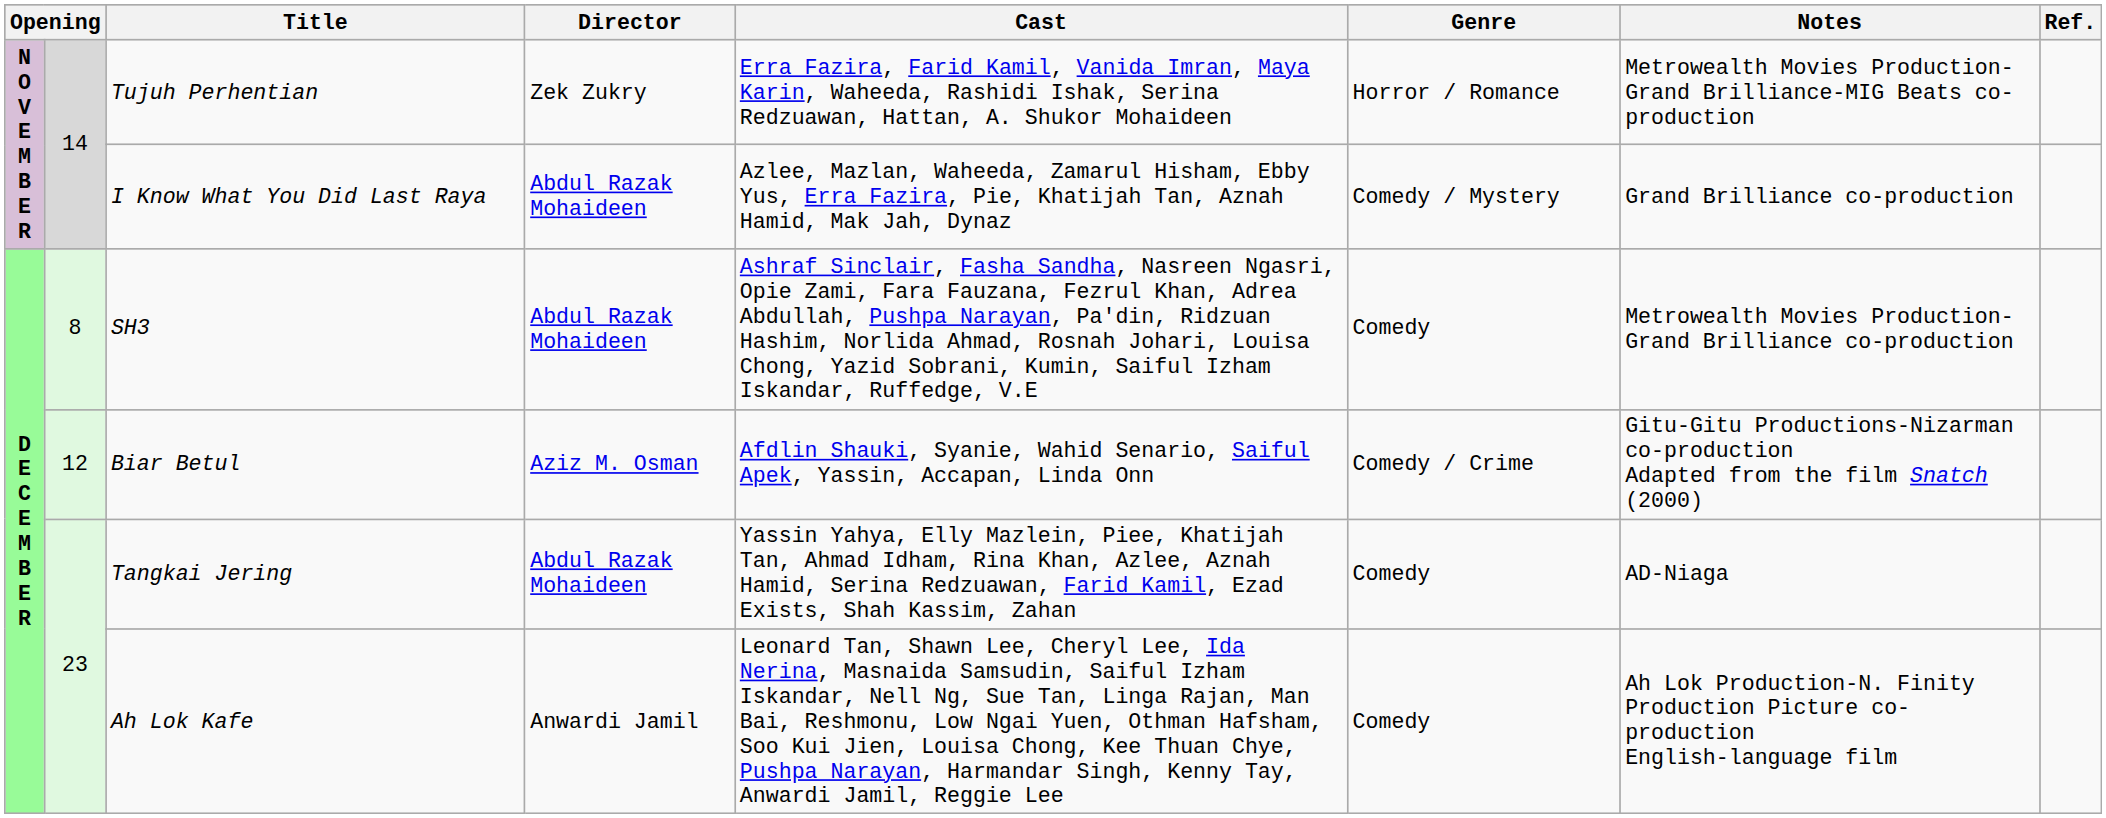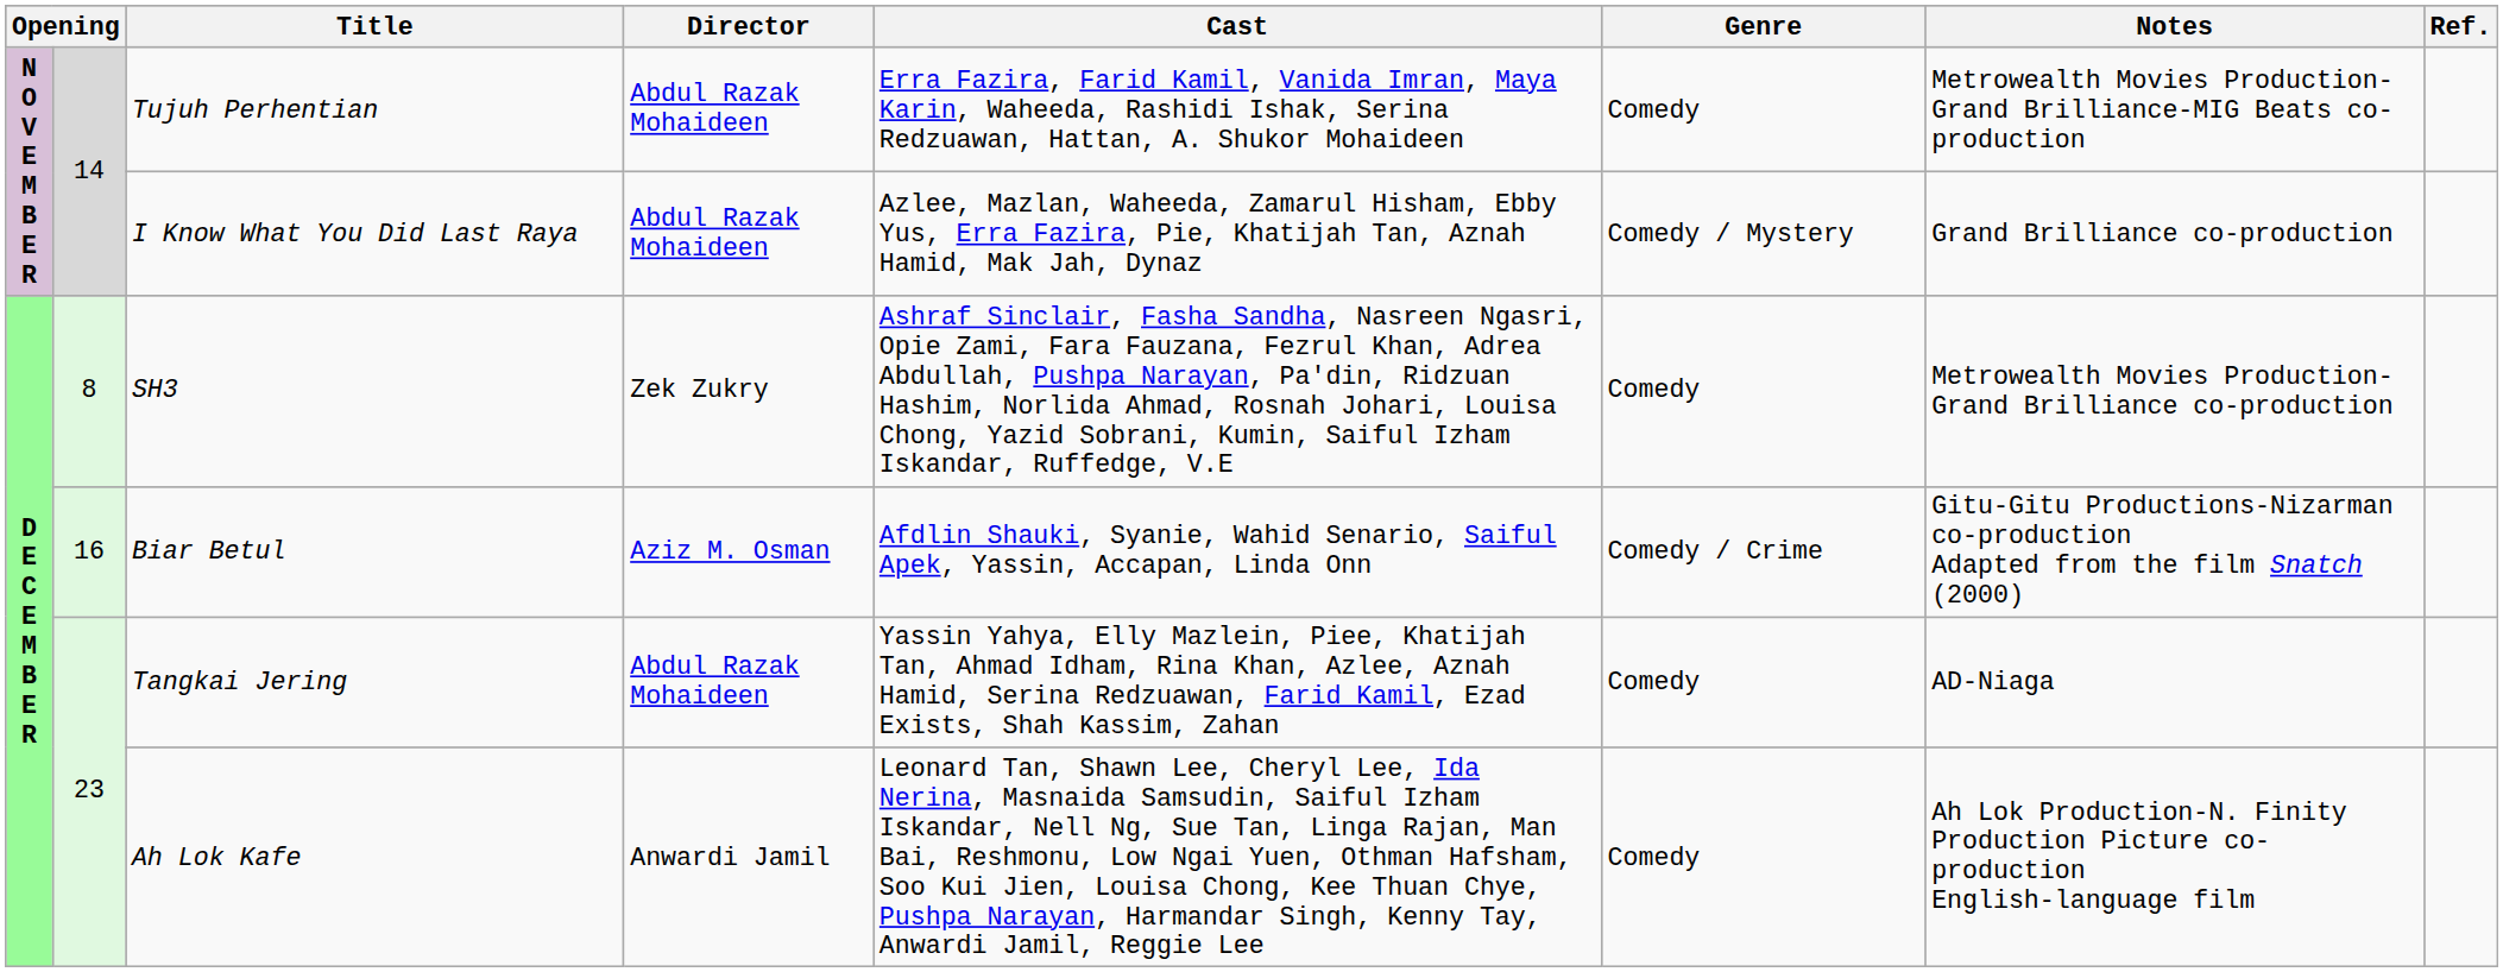Tujuh Perhentian | Director: Zek Zukry -> Abdul Razak Mohaideen
Tujuh Perhentian | Genre: Horror / Romance -> Comedy
SH3 | Director: Abdul Razak Mohaideen -> Zek Zukry
Biar Betul | column 2: 12 -> 16
